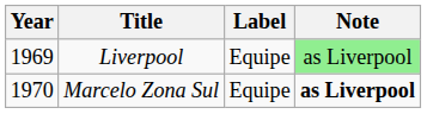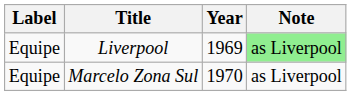columns swapped: Year <-> Label
Marcelo Zona Sul | Note: bold -> normal
